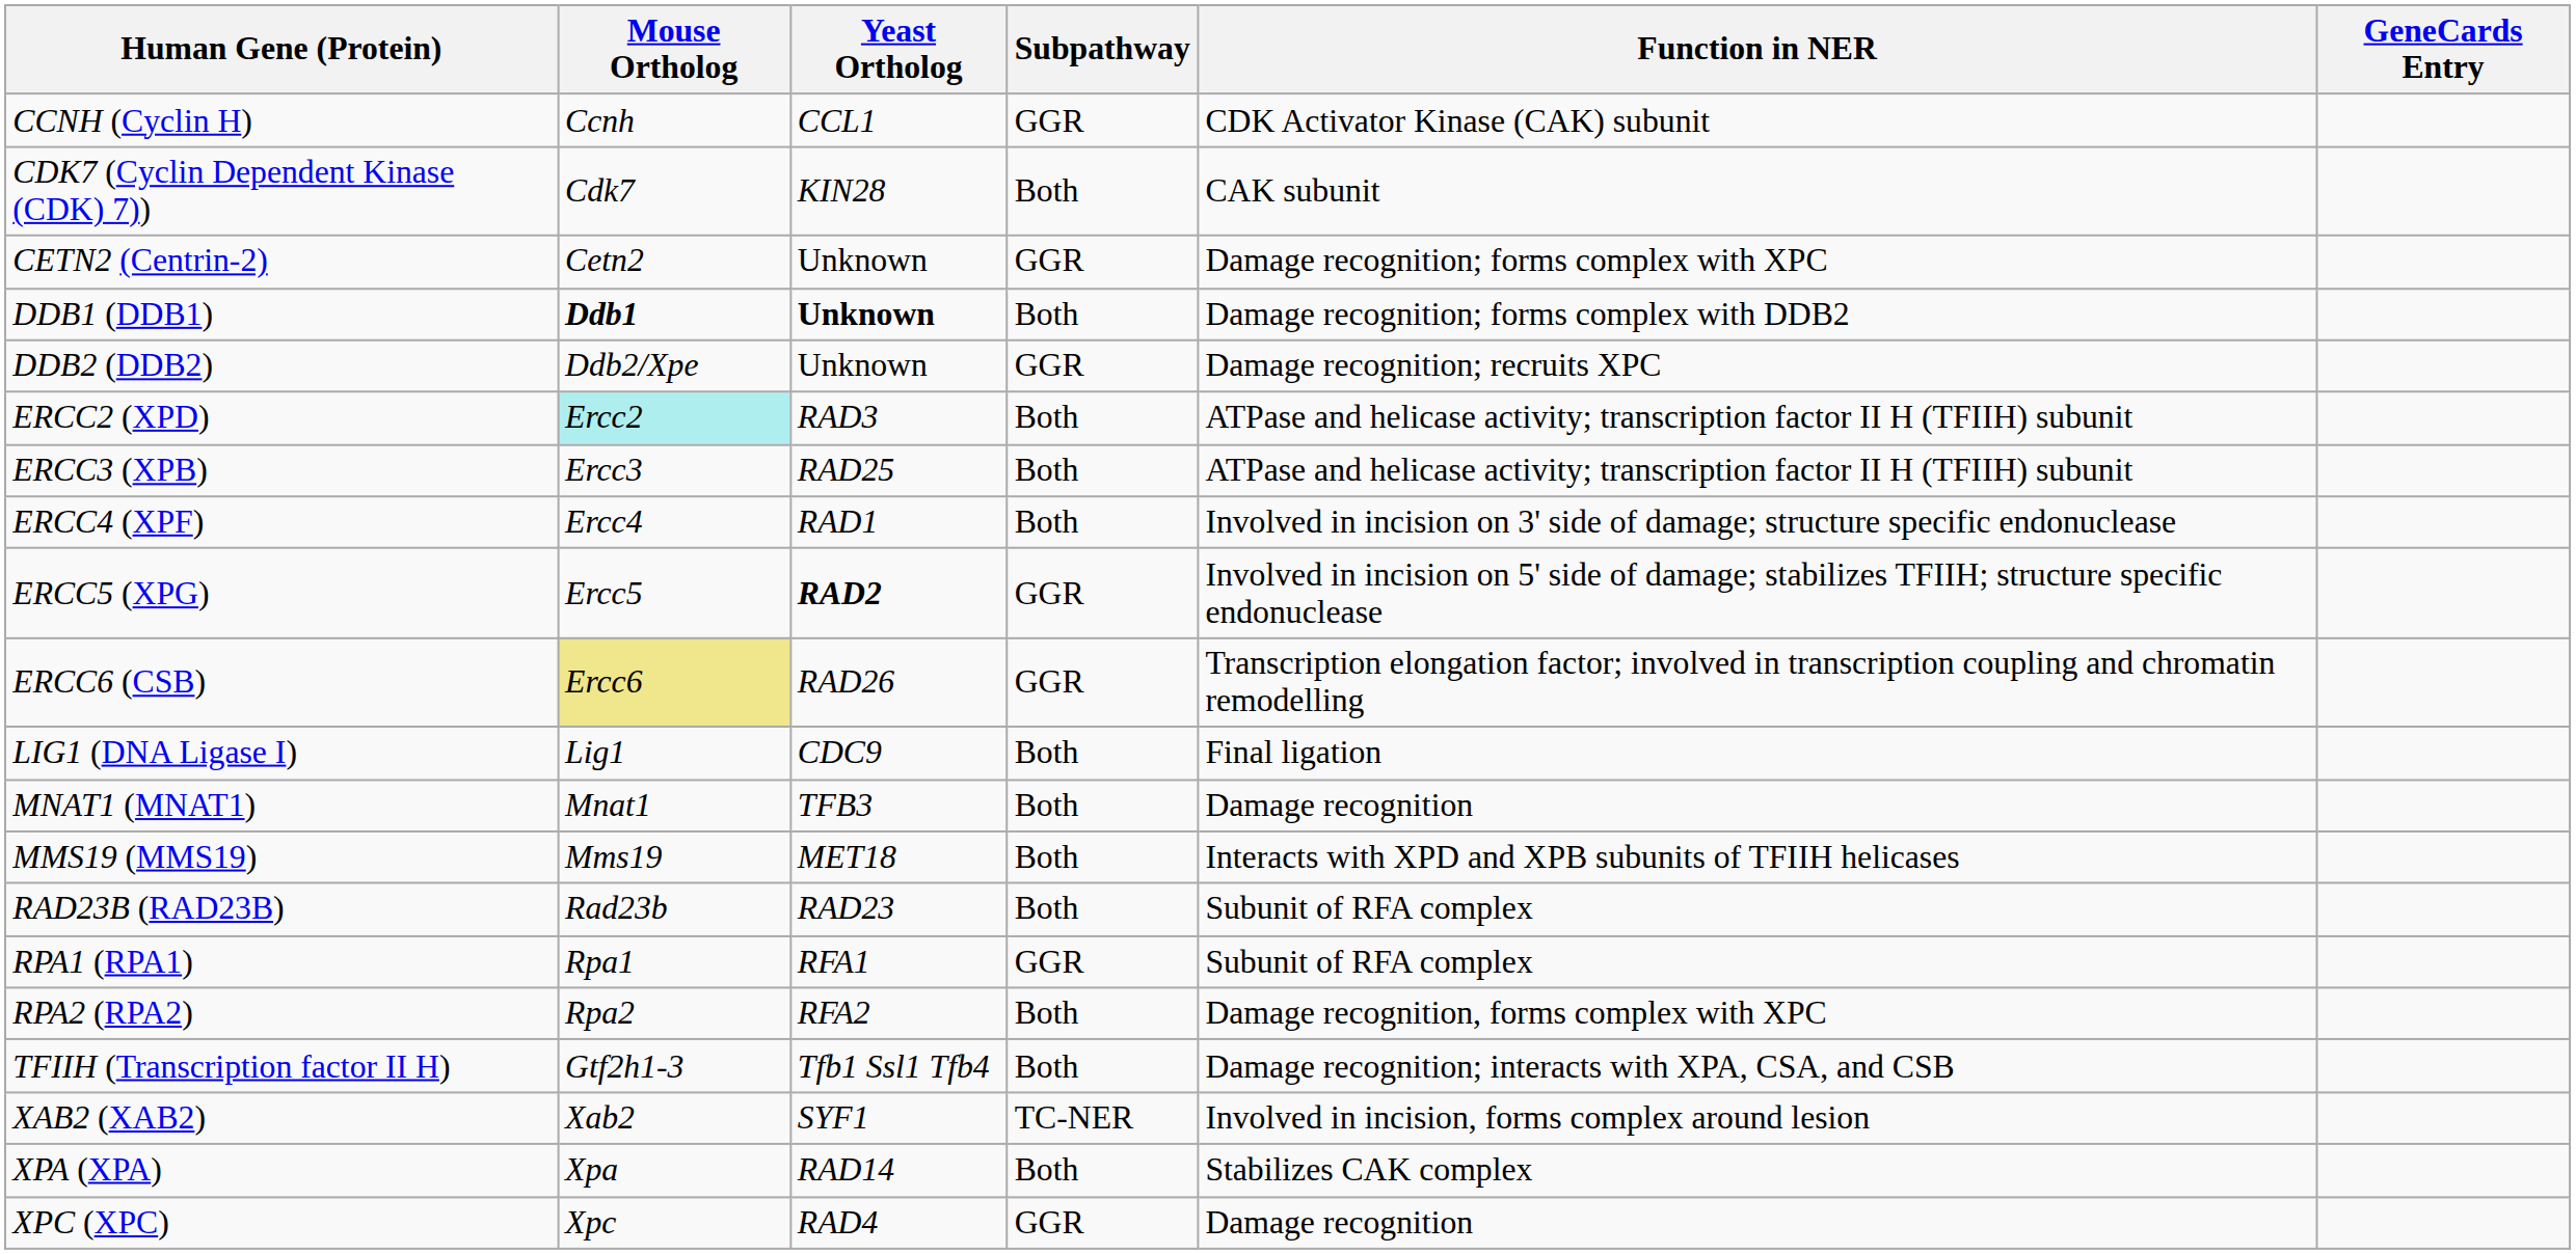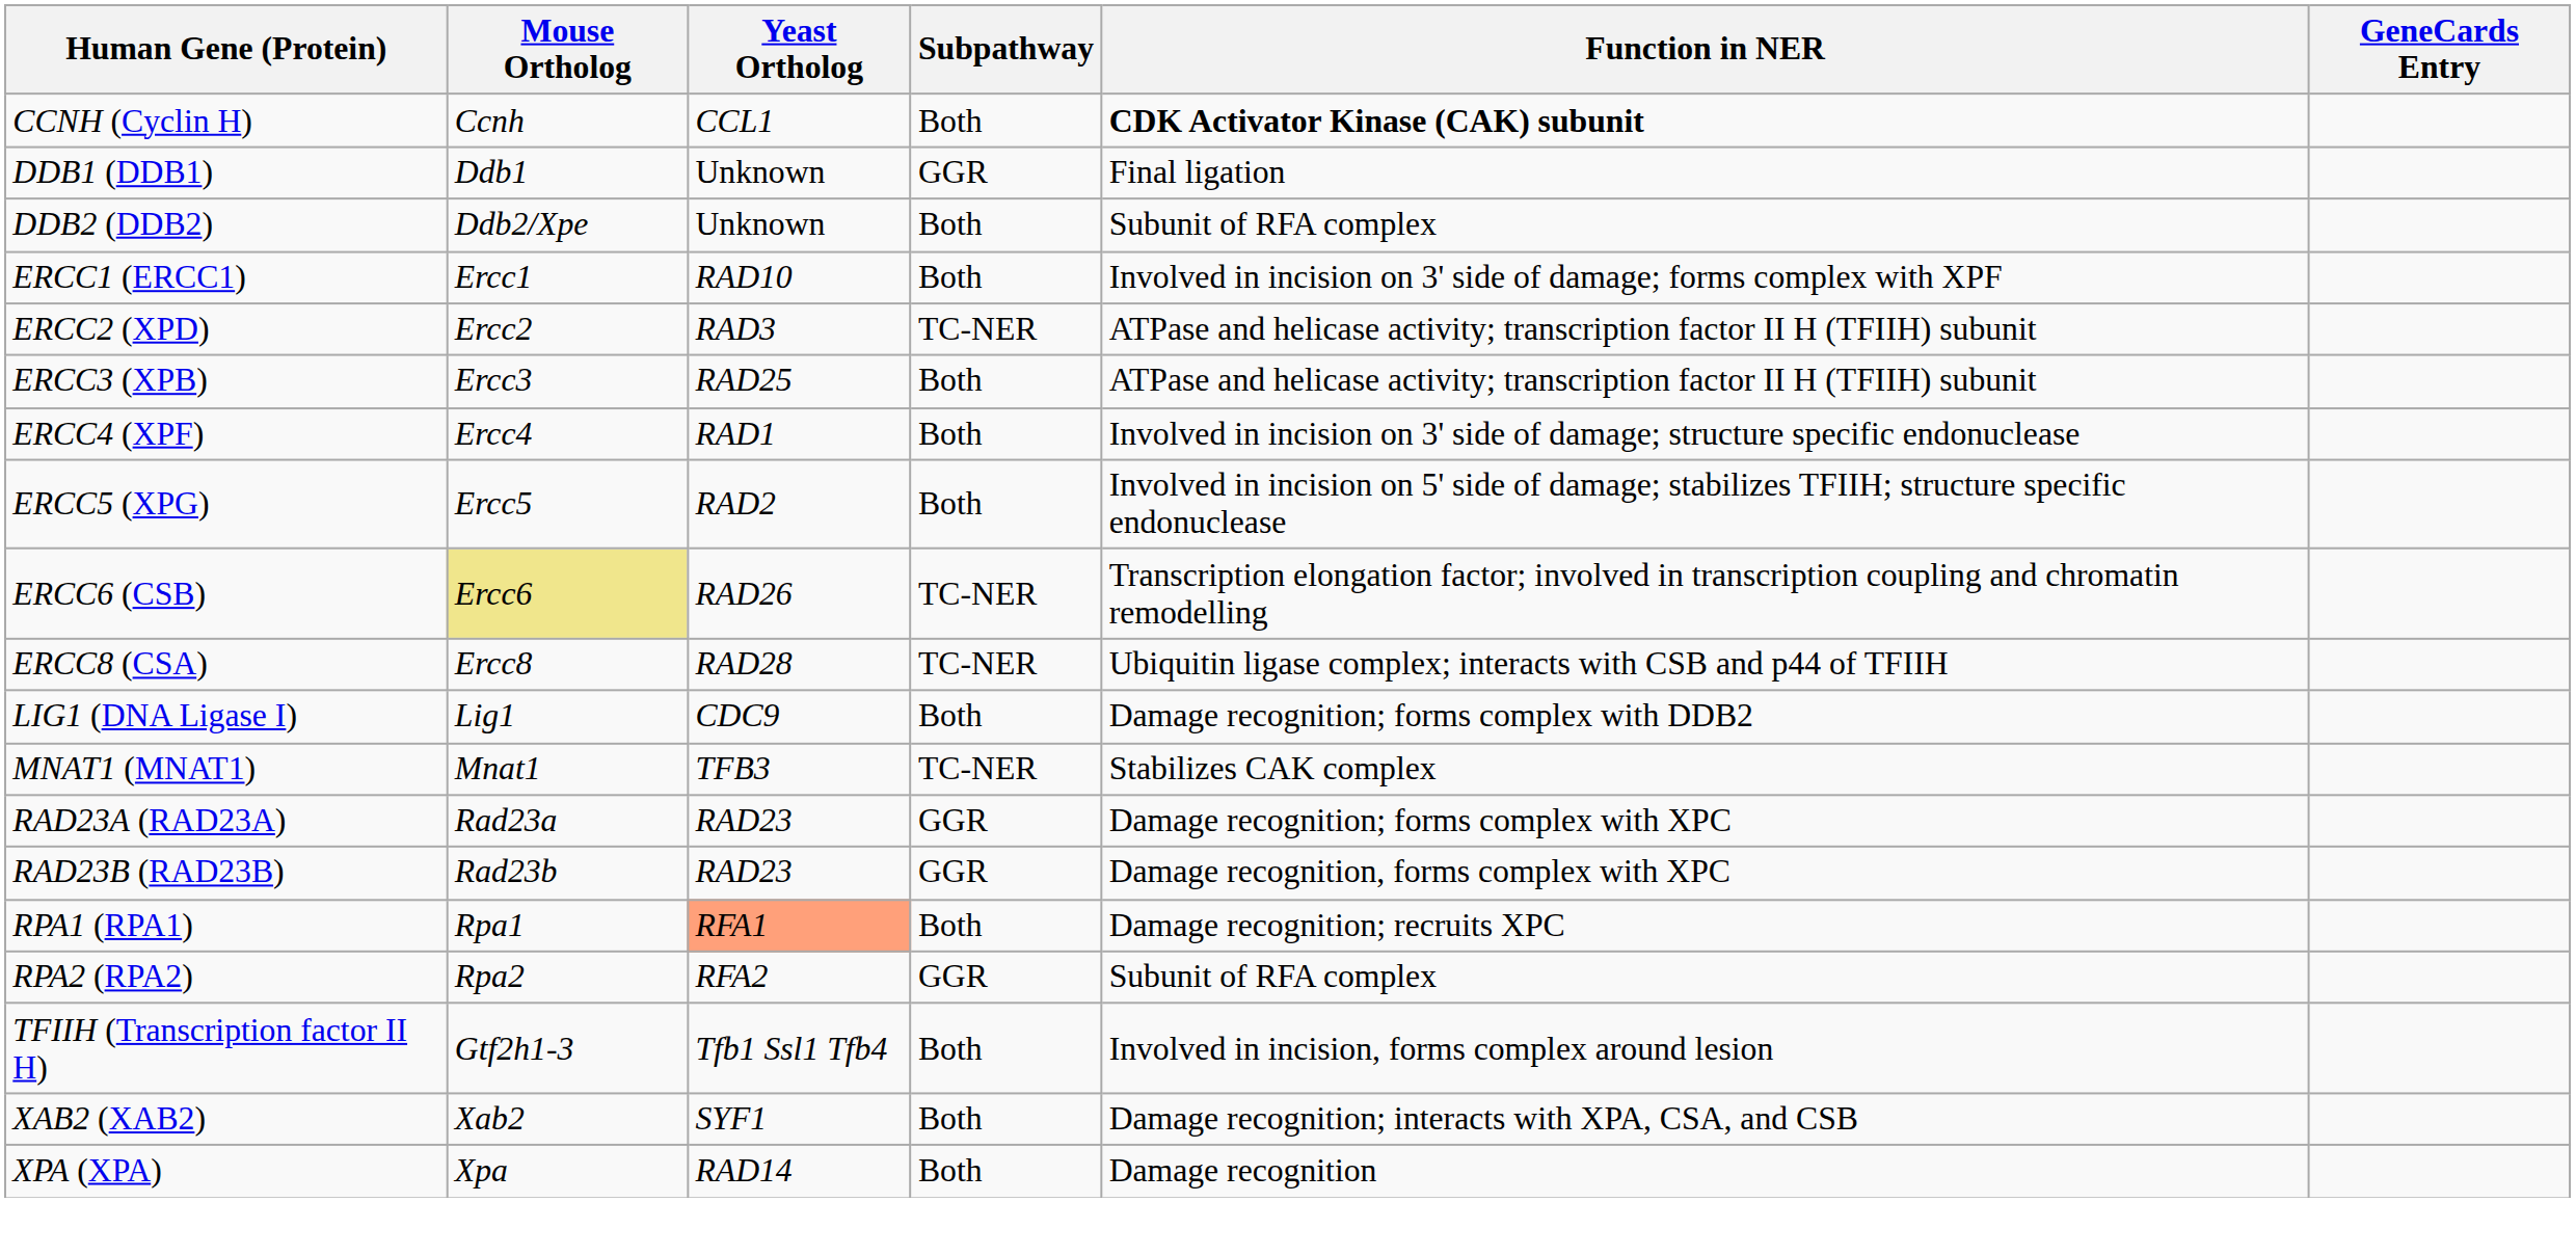CCNH (Cyclin H) | Subpathway: GGR -> Both
CCNH (Cyclin H) | Function in NER: normal -> bold
- row: CDK7 (Cyclin Dependent Kinase (CDK) 7)) | Cdk7 | KIN28 | Both | CAK subunit
- row: CETN2 (Centrin-2) | Cetn2 | Unknown | GGR | Damage recognition; forms complex with XPC
DDB1 (DDB1) | Mouse Ortholog: bold -> normal
DDB1 (DDB1) | Yeast Ortholog: bold -> normal
DDB1 (DDB1) | Subpathway: Both -> GGR
DDB1 (DDB1) | Function in NER: Damage recognition; forms complex with DDB2 -> Final ligation
DDB2 (DDB2) | Subpathway: GGR -> Both
DDB2 (DDB2) | Function in NER: Damage recognition; recruits XPC -> Subunit of RFA complex
+ row: ERCC1 (ERCC1) | Ercc1 | RAD10 | Both | Involved in incision on 3' side of damage; forms complex with XPF
ERCC2 (XPD) | Mouse Ortholog: paleturquoise background -> no background
ERCC2 (XPD) | Subpathway: Both -> TC-NER
ERCC5 (XPG) | Yeast Ortholog: bold -> normal
ERCC5 (XPG) | Subpathway: GGR -> Both
ERCC6 (CSB) | Subpathway: GGR -> TC-NER
+ row: ERCC8 (CSA) | Ercc8 | RAD28 | TC-NER | Ubiquitin ligase complex; interacts with CSB and p44 of TFIIH
LIG1 (DNA Ligase I) | Function in NER: Final ligation -> Damage recognition; forms complex with DDB2
MNAT1 (MNAT1) | Subpathway: Both -> TC-NER
MNAT1 (MNAT1) | Function in NER: Damage recognition -> Stabilizes CAK complex
- row: MMS19 (MMS19) | Mms19 | MET18 | Both | Interacts with XPD and XPB subunits of TFIIH helicases
+ row: RAD23A (RAD23A) | Rad23a | RAD23 | GGR | Damage recognition; forms complex with XPC
RAD23B (RAD23B) | Subpathway: Both -> GGR
RAD23B (RAD23B) | Function in NER: Subunit of RFA complex -> Damage recognition, forms complex with XPC
RPA1 (RPA1) | Yeast Ortholog: no background -> lightsalmon background
RPA1 (RPA1) | Subpathway: GGR -> Both
RPA1 (RPA1) | Function in NER: Subunit of RFA complex -> Damage recognition; recruits XPC
RPA2 (RPA2) | Subpathway: Both -> GGR
RPA2 (RPA2) | Function in NER: Damage recognition, forms complex with XPC -> Subunit of RFA complex
TFIIH (Transcription factor II H) | Function in NER: Damage recognition; interacts with XPA, CSA, and CSB -> Involved in incision, forms complex around lesion
XAB2 (XAB2) | Subpathway: TC-NER -> Both
XAB2 (XAB2) | Function in NER: Involved in incision, forms complex around lesion -> Damage recognition; interacts with XPA, CSA, and CSB
XPA (XPA) | Function in NER: Stabilizes CAK complex -> Damage recognition
- row: XPC (XPC) | Xpc | RAD4 | GGR | Damage recognition
